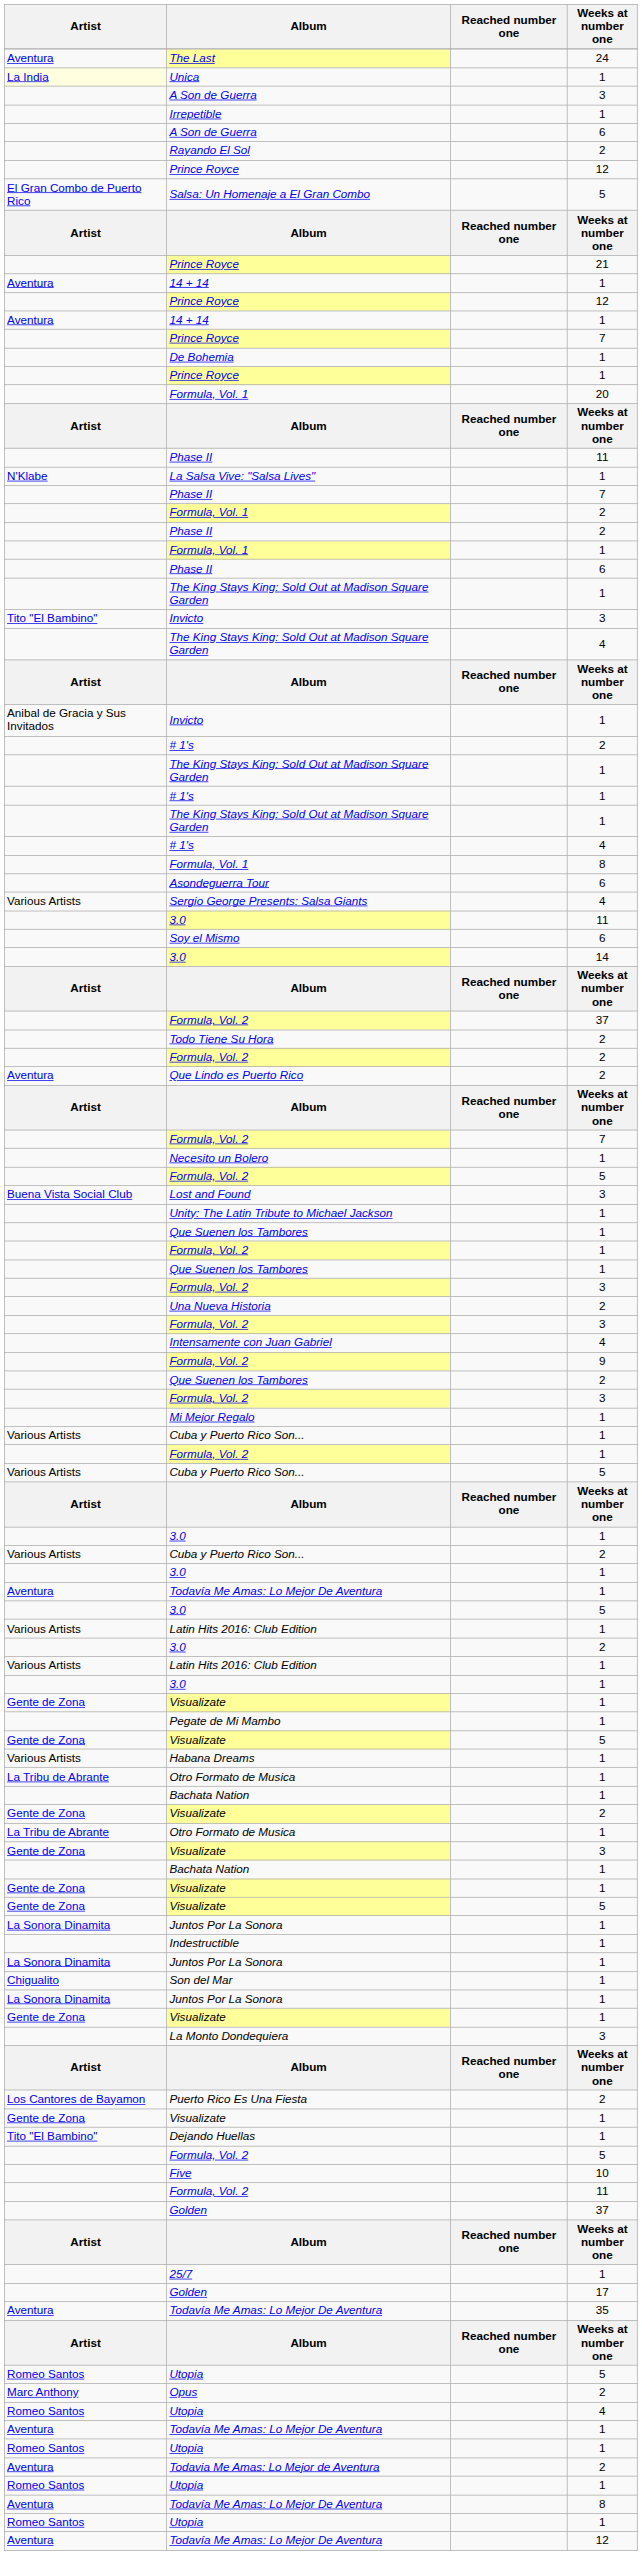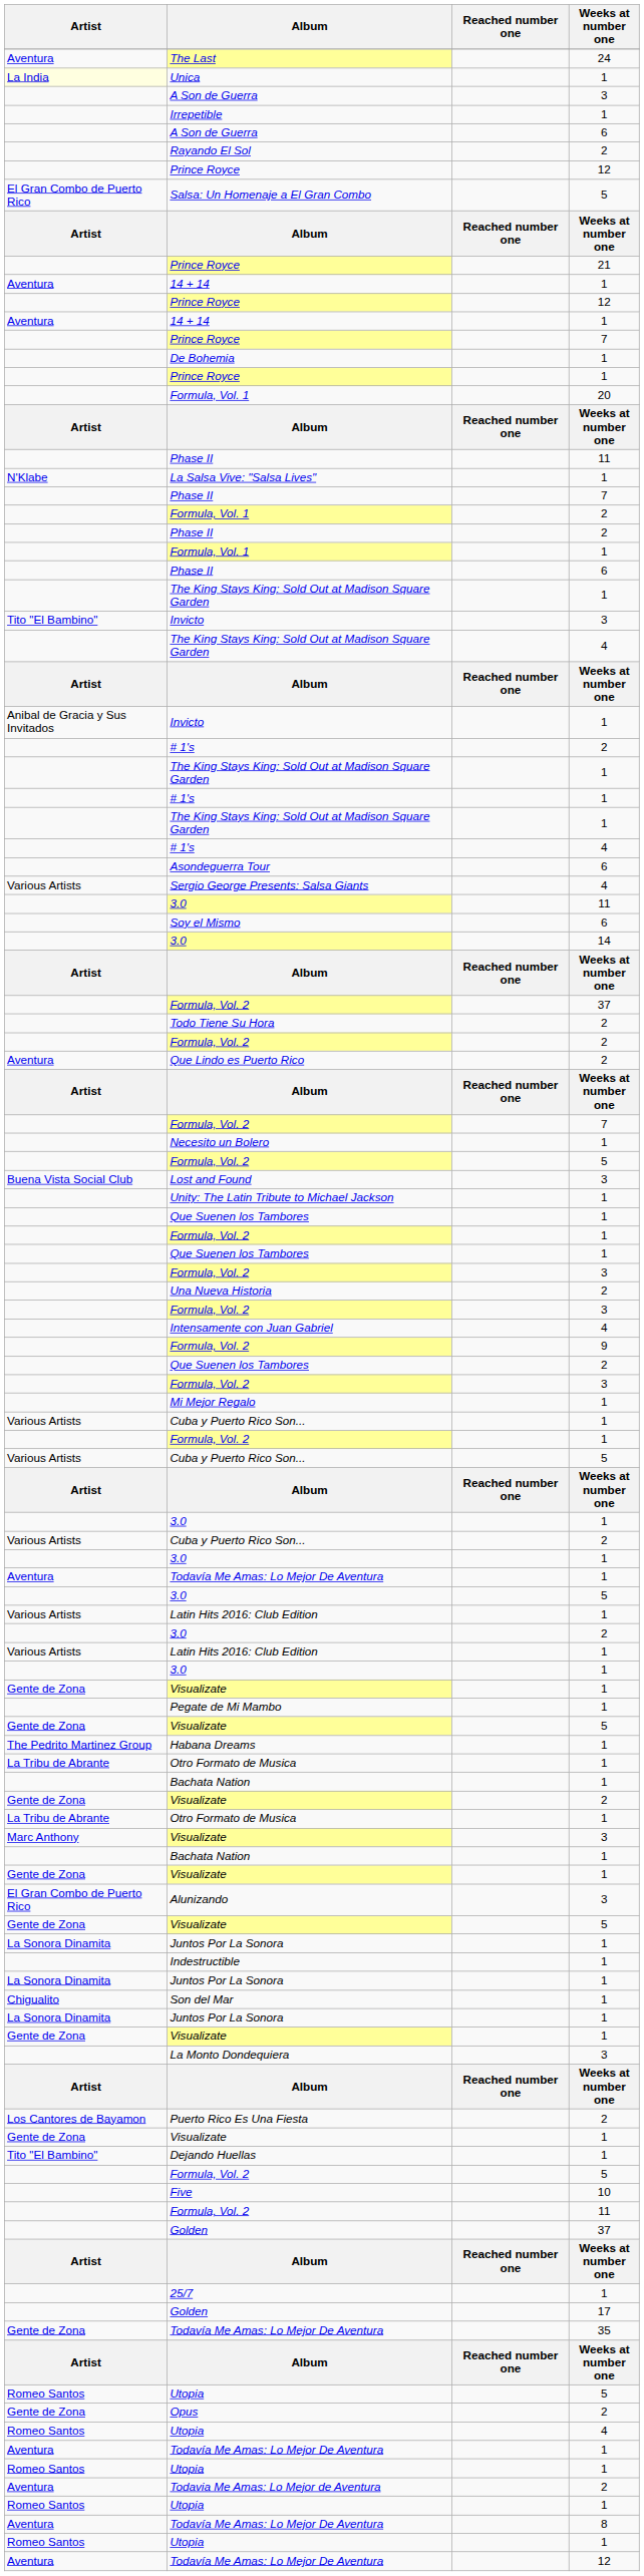- row: Formula, Vol. 1 | 8
Habana Dreams | Artist: Various Artists -> The Pedrito Martinez Group
Visualizate / 3 | Artist: Gente de Zona -> Marc Anthony
+ row: El Gran Combo de Puerto Rico | Alunizando | 3
Todavía Me Amas: Lo Mejor De Aventura / 35 | Artist: Aventura -> Gente de Zona
Opus | Artist: Marc Anthony -> Gente de Zona
